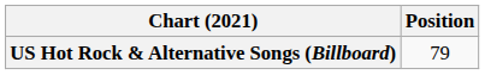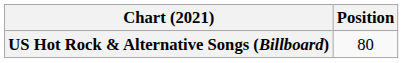US Hot Rock & Alternative Songs (Billboard) | Position: 79 -> 80
